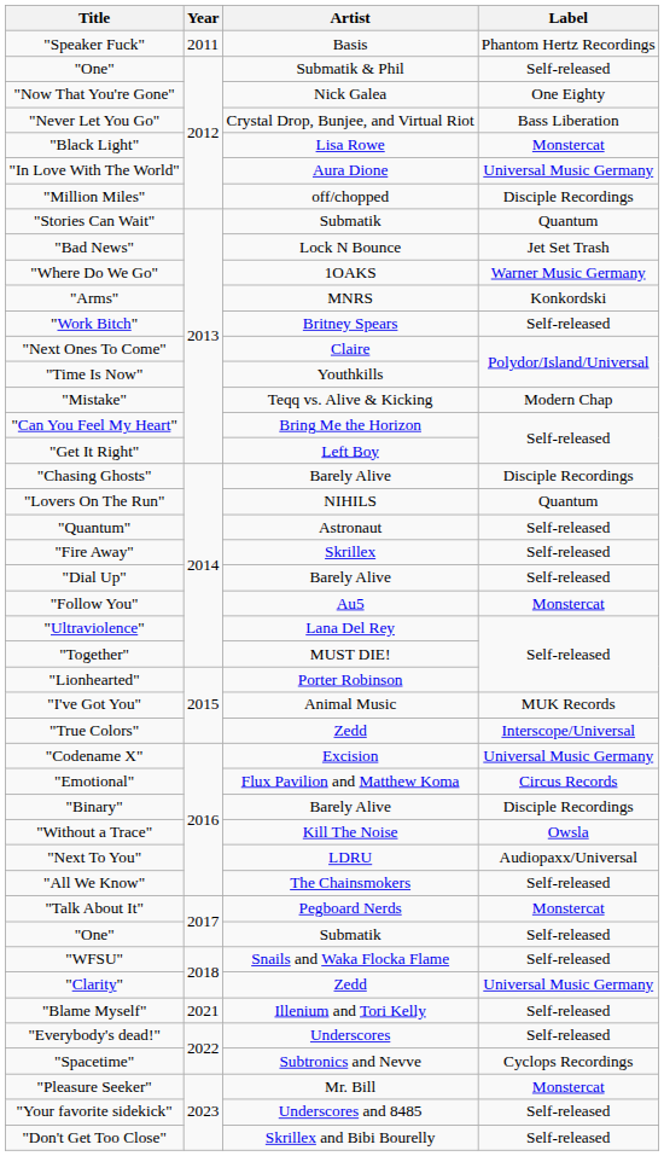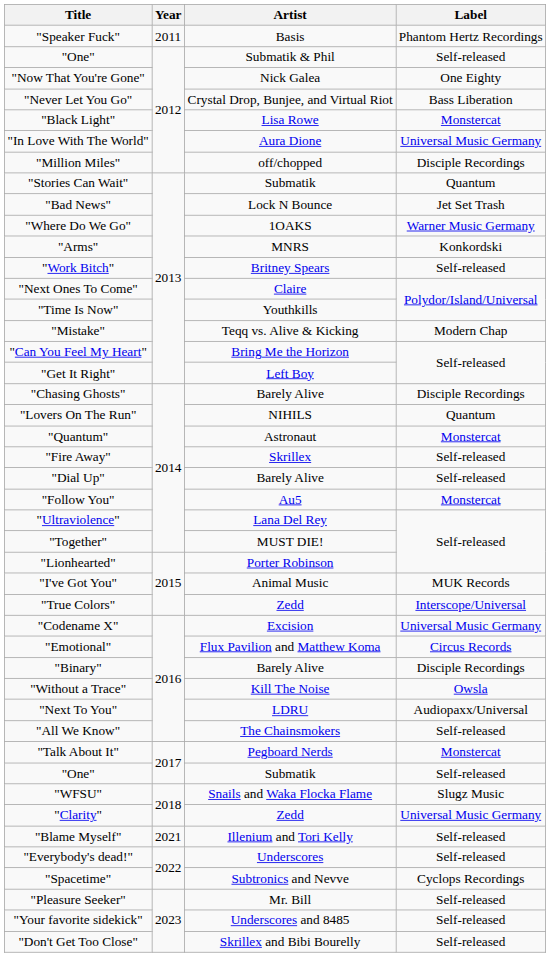"Quantum" | Label: Self-released -> Monstercat
"WFSU" | Label: Self-released -> Slugz Music
"Pleasure Seeker" | Label: Monstercat -> Self-released
